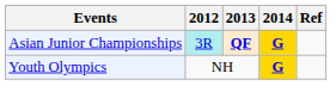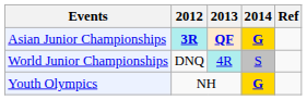Asian Junior Championships | 2012: normal -> bold
+ row: World Junior Championships | DNQ | 4R | S
